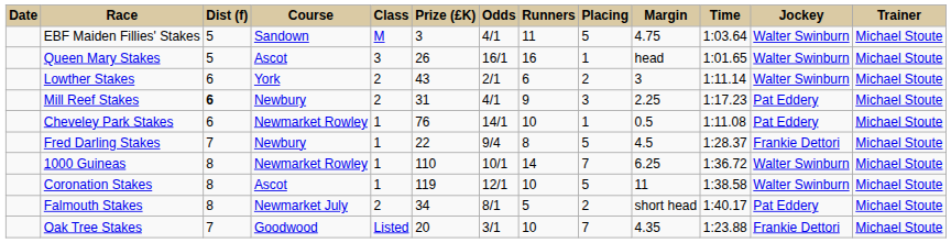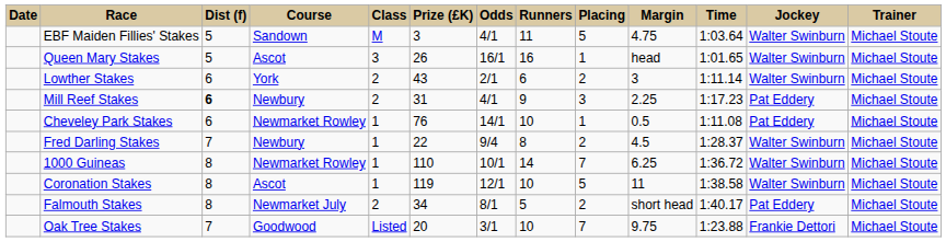Fred Darling Stakes | Placing: 5 -> 2
Fred Darling Stakes | Jockey: Frankie Dettori -> Walter Swinburn
Oak Tree Stakes | Margin: 4.35 -> 9.75
